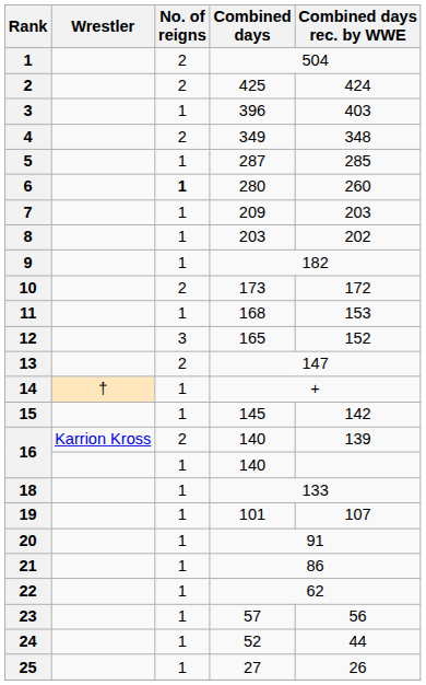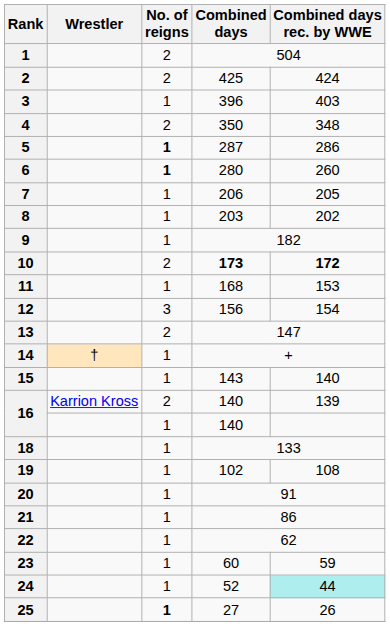4 | Combined days: 349 -> 350
5 | No. of reigns: normal -> bold
5 | Combined days rec. by WWE: 285 -> 286
7 | Combined days: 209 -> 206
7 | Combined days rec. by WWE: 203 -> 205
10 | Combined days: normal -> bold
10 | Combined days rec. by WWE: normal -> bold
12 | Combined days: 165 -> 156
12 | Combined days rec. by WWE: 152 -> 154
15 | Combined days: 145 -> 143
15 | Combined days rec. by WWE: 142 -> 140
19 | Combined days: 101 -> 102
19 | Combined days rec. by WWE: 107 -> 108
23 | Combined days: 57 -> 60
23 | Combined days rec. by WWE: 56 -> 59
24 | Combined days rec. by WWE: no background -> paleturquoise background
25 | No. of reigns: normal -> bold
